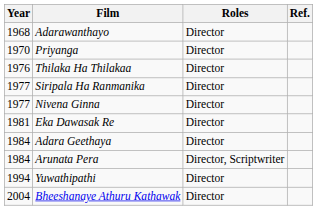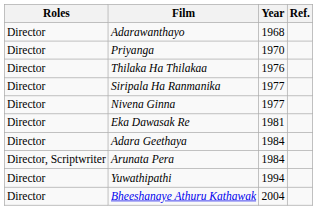columns swapped: Year <-> Roles
